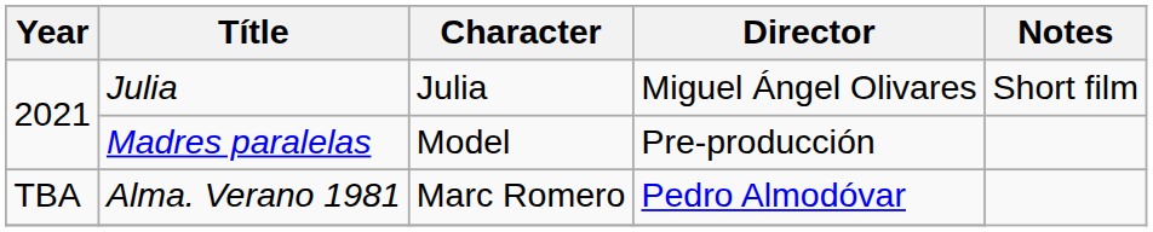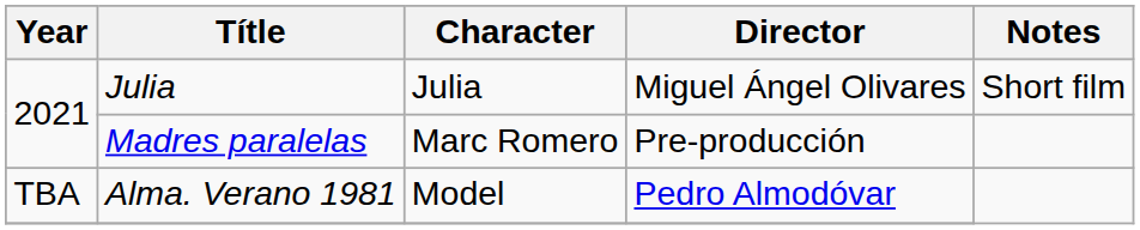Madres paralelas | Character: Model -> Marc Romero
Alma. Verano 1981 | Character: Marc Romero -> Model
